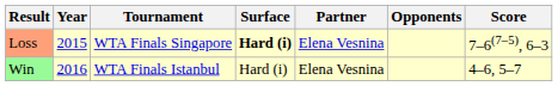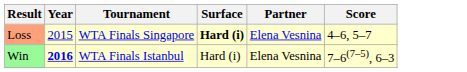- column: Opponents
Loss | Score: 7–6(7–5), 6–3 -> 4–6, 5–7
Win | Year: normal -> bold
Win | Score: 4–6, 5–7 -> 7–6(7–5), 6–3
